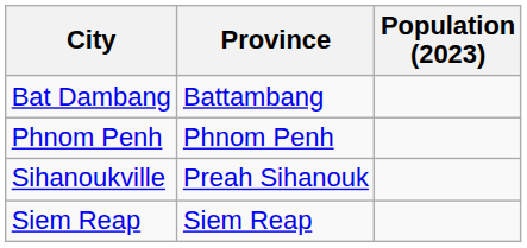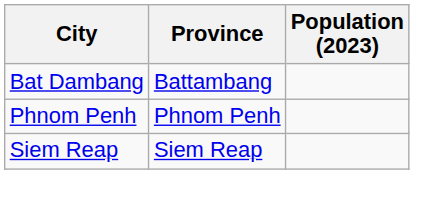- row: Sihanoukville | Preah Sihanouk
